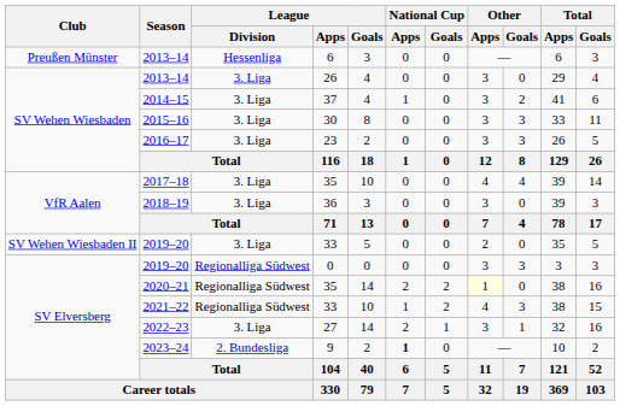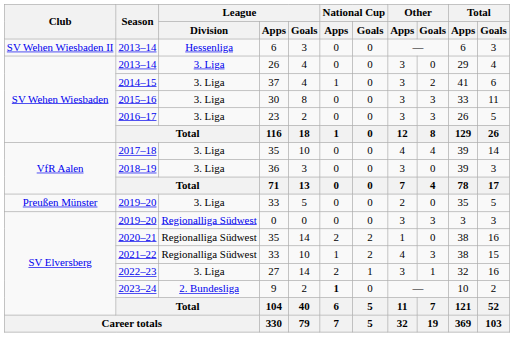2013–14 / 6 | Club: Preußen Münster -> SV Wehen Wiesbaden II
2019–20 / 33 | Club: SV Wehen Wiesbaden II -> Preußen Münster
2020–21 | Other / Apps: lightyellow background -> no background
